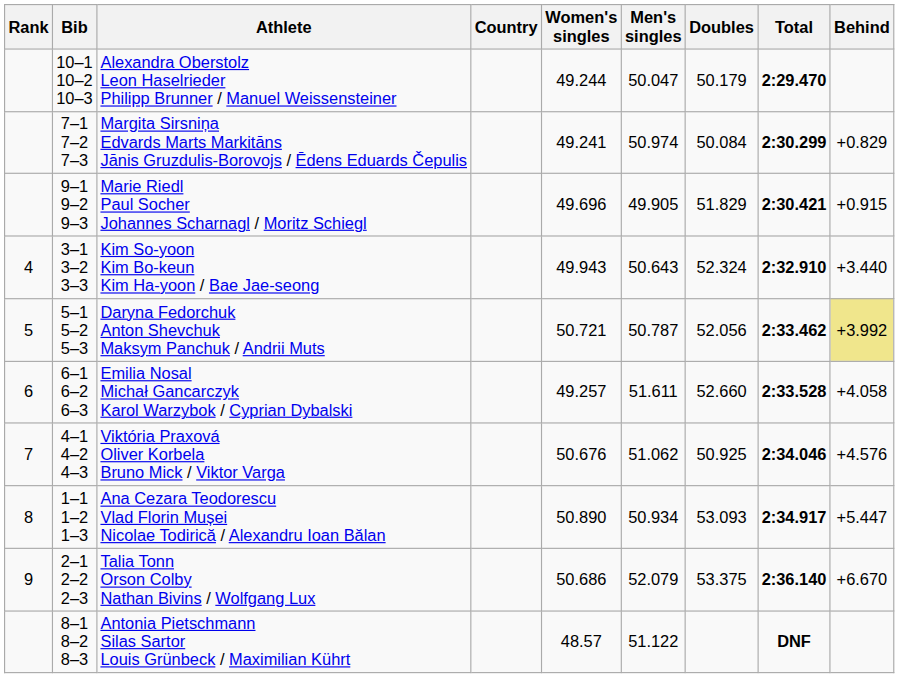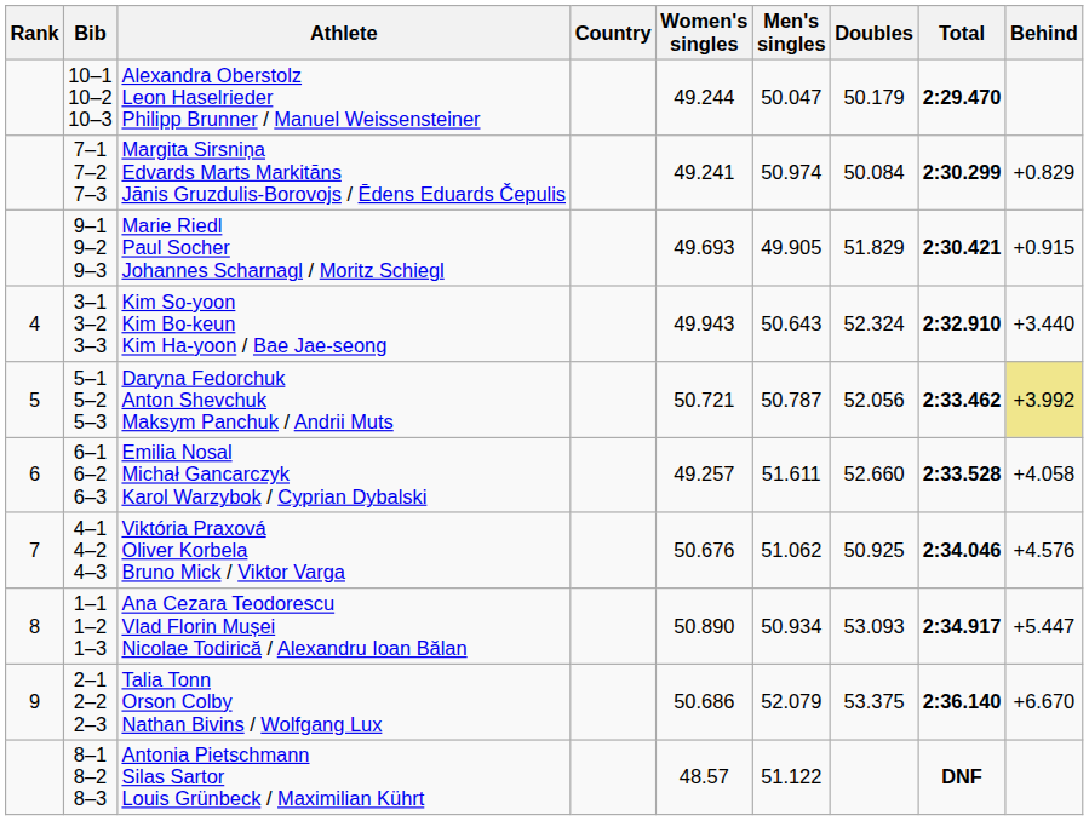Marie Riedl Paul Socher Johannes Scharnagl / Moritz Schiegl | Women's singles: 49.696 -> 49.693
